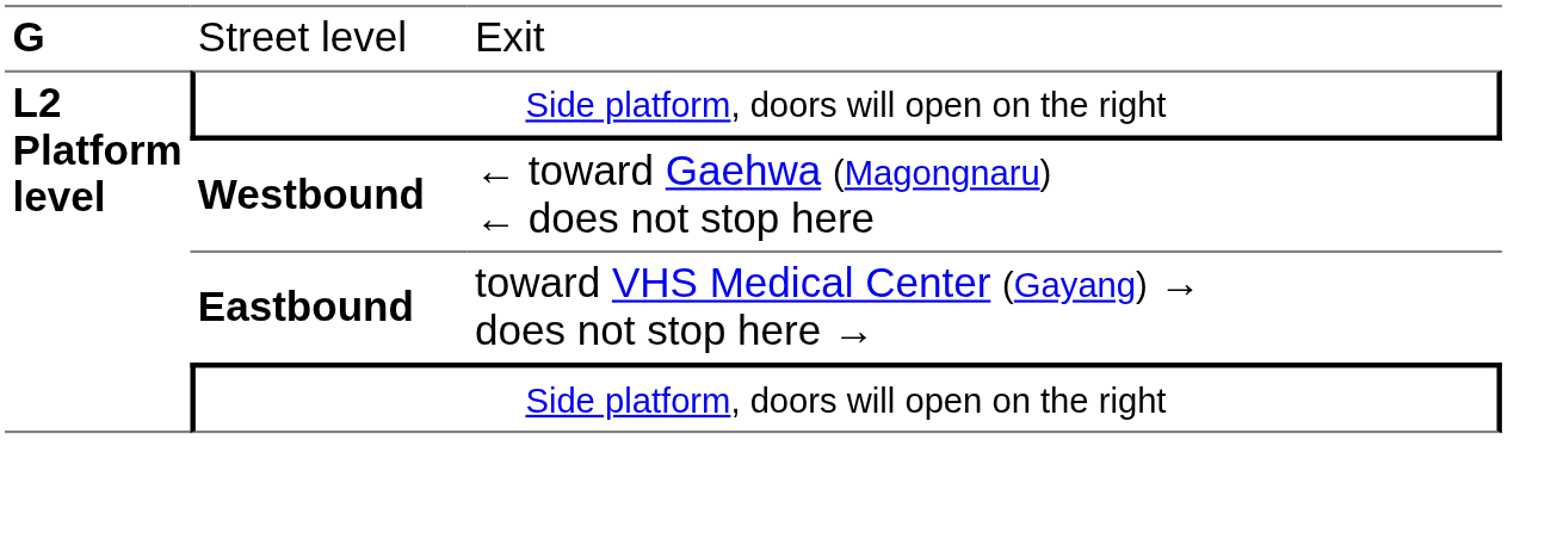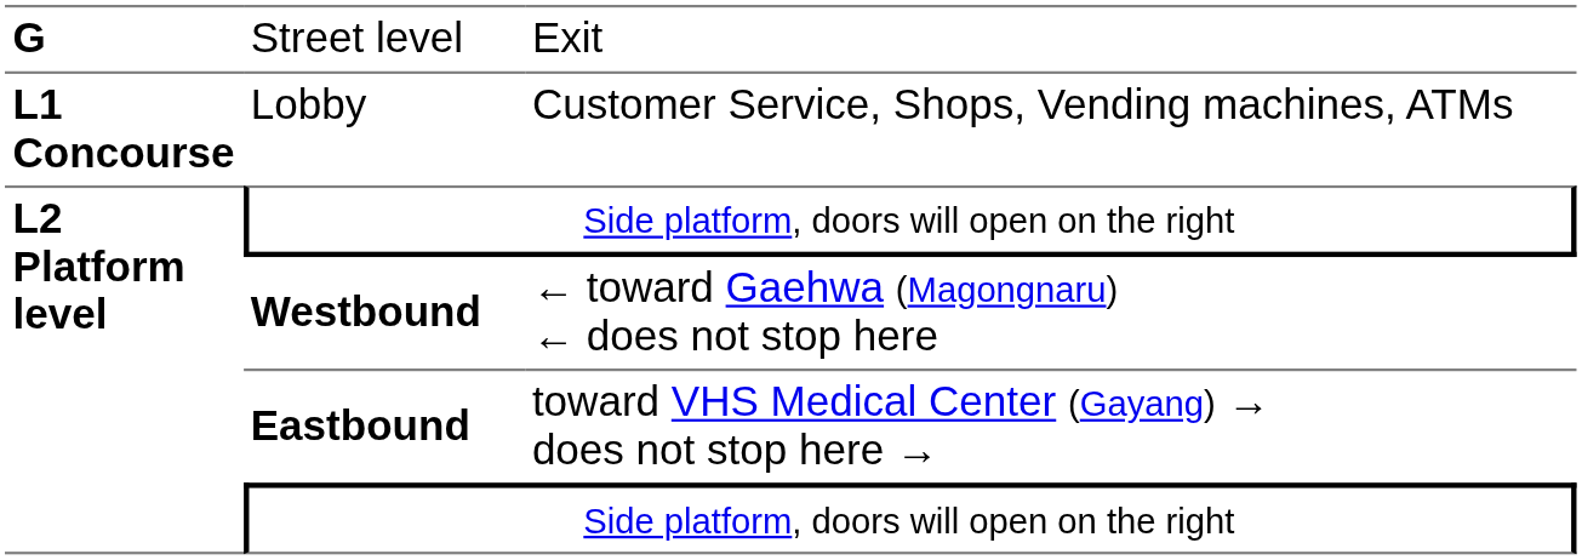+ row: L1 Concourse | Lobby | Customer Service, Shops, Vending machines, ATMs
